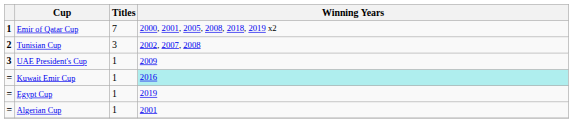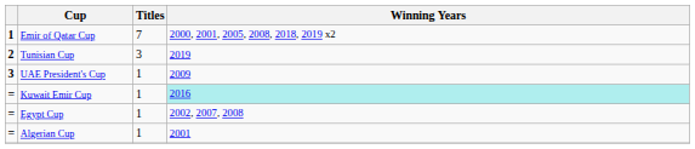Tunisian Cup | Winning Years: 2002, 2007, 2008 -> 2019
Egypt Cup | Winning Years: 2019 -> 2002, 2007, 2008
